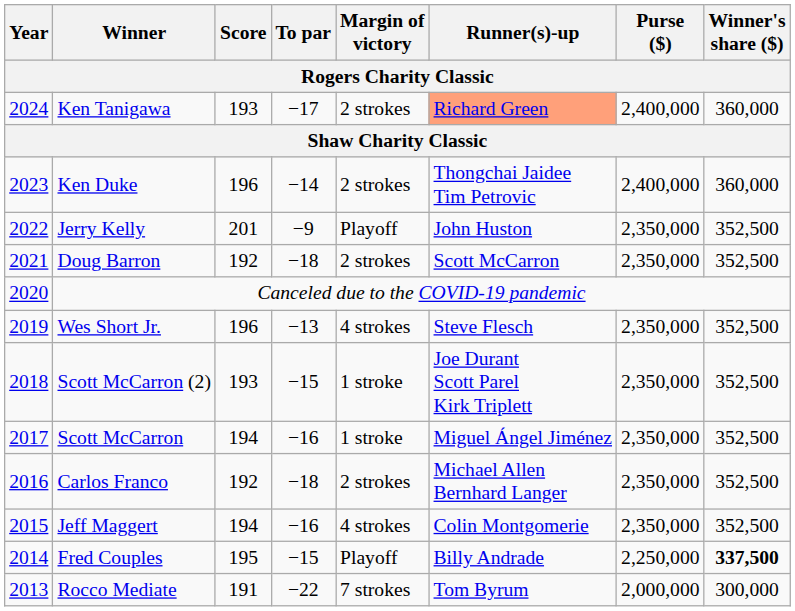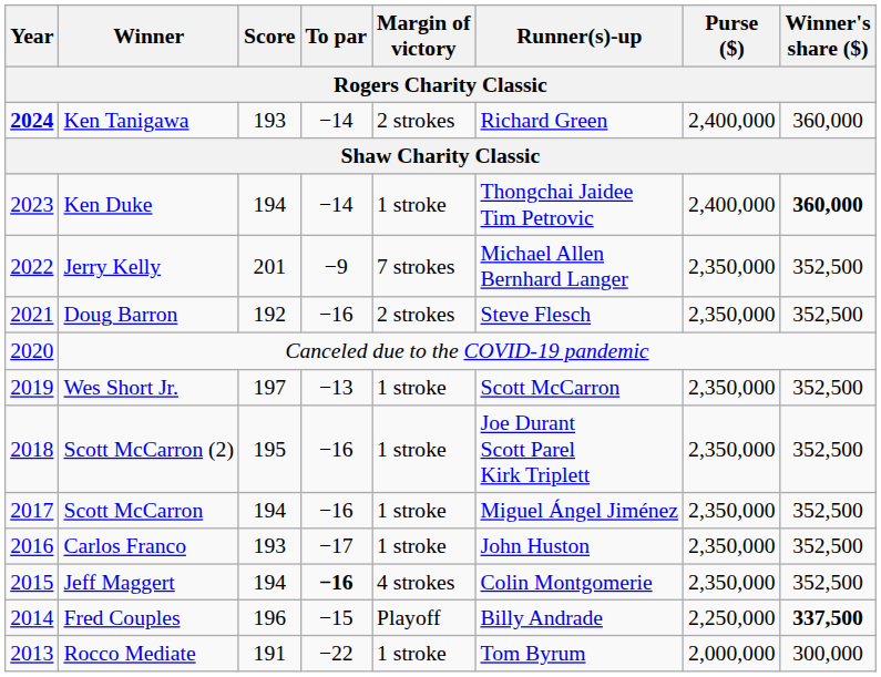Ken Tanigawa | Year: normal -> bold
Ken Tanigawa | To par: −17 -> −14
Ken Tanigawa | Runner(s)-up: lightsalmon background -> no background
Ken Duke | Score: 196 -> 194
Ken Duke | Margin of victory: 2 strokes -> 1 stroke
Ken Duke | Winner's share ($): normal -> bold
Jerry Kelly | Margin of victory: Playoff -> 7 strokes
Jerry Kelly | Runner(s)-up: John Huston -> Michael Allen Bernhard Langer
Doug Barron | To par: −18 -> −16
Doug Barron | Runner(s)-up: Scott McCarron -> Steve Flesch
Wes Short Jr. | Score: 196 -> 197
Wes Short Jr. | Margin of victory: 4 strokes -> 1 stroke
Wes Short Jr. | Runner(s)-up: Steve Flesch -> Scott McCarron
Scott McCarron (2) | Score: 193 -> 195
Scott McCarron (2) | To par: −15 -> −16
Carlos Franco | Score: 192 -> 193
Carlos Franco | To par: −18 -> −17
Carlos Franco | Margin of victory: 2 strokes -> 1 stroke
Carlos Franco | Runner(s)-up: Michael Allen Bernhard Langer -> John Huston
Jeff Maggert | To par: normal -> bold
Fred Couples | Score: 195 -> 196
Rocco Mediate | Margin of victory: 7 strokes -> 1 stroke
